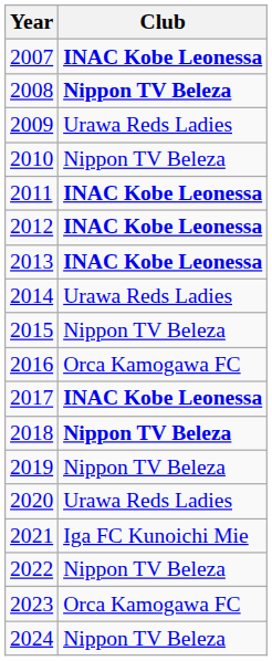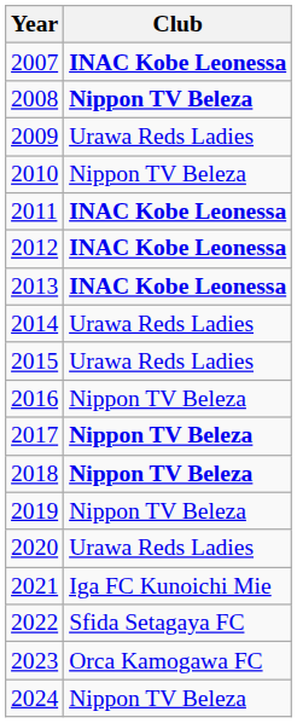2015 | Club: Nippon TV Beleza -> Urawa Reds Ladies
2016 | Club: Orca Kamogawa FC -> Nippon TV Beleza
2017 | Club: INAC Kobe Leonessa -> Nippon TV Beleza
2022 | Club: Nippon TV Beleza -> Sfida Setagaya FC
